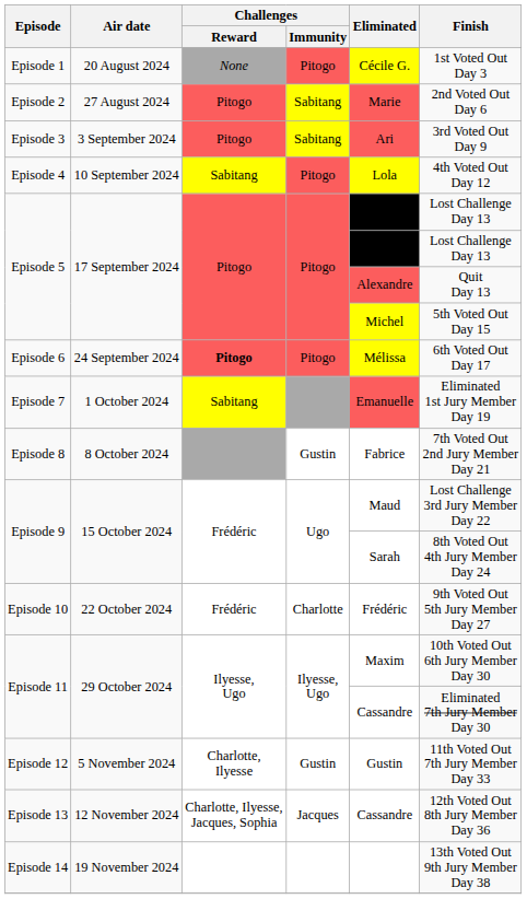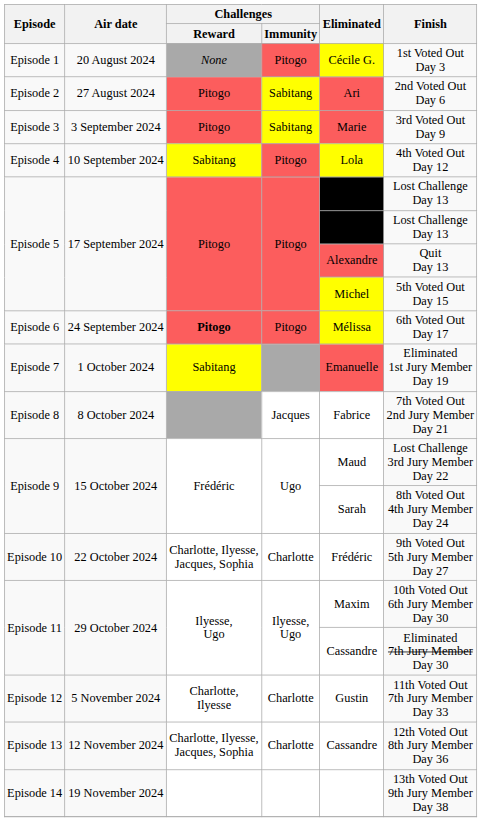Episode 2 | Eliminated: Marie -> Ari
Episode 3 | Eliminated: Ari -> Marie
Episode 8 | Challenges / Immunity: Gustin -> Jacques
Episode 10 | Challenges / Reward: Frédéric -> Charlotte, Ilyesse, Jacques, Sophia
Episode 12 | Challenges / Immunity: Gustin -> Charlotte
Episode 13 | Challenges / Immunity: Jacques -> Charlotte
